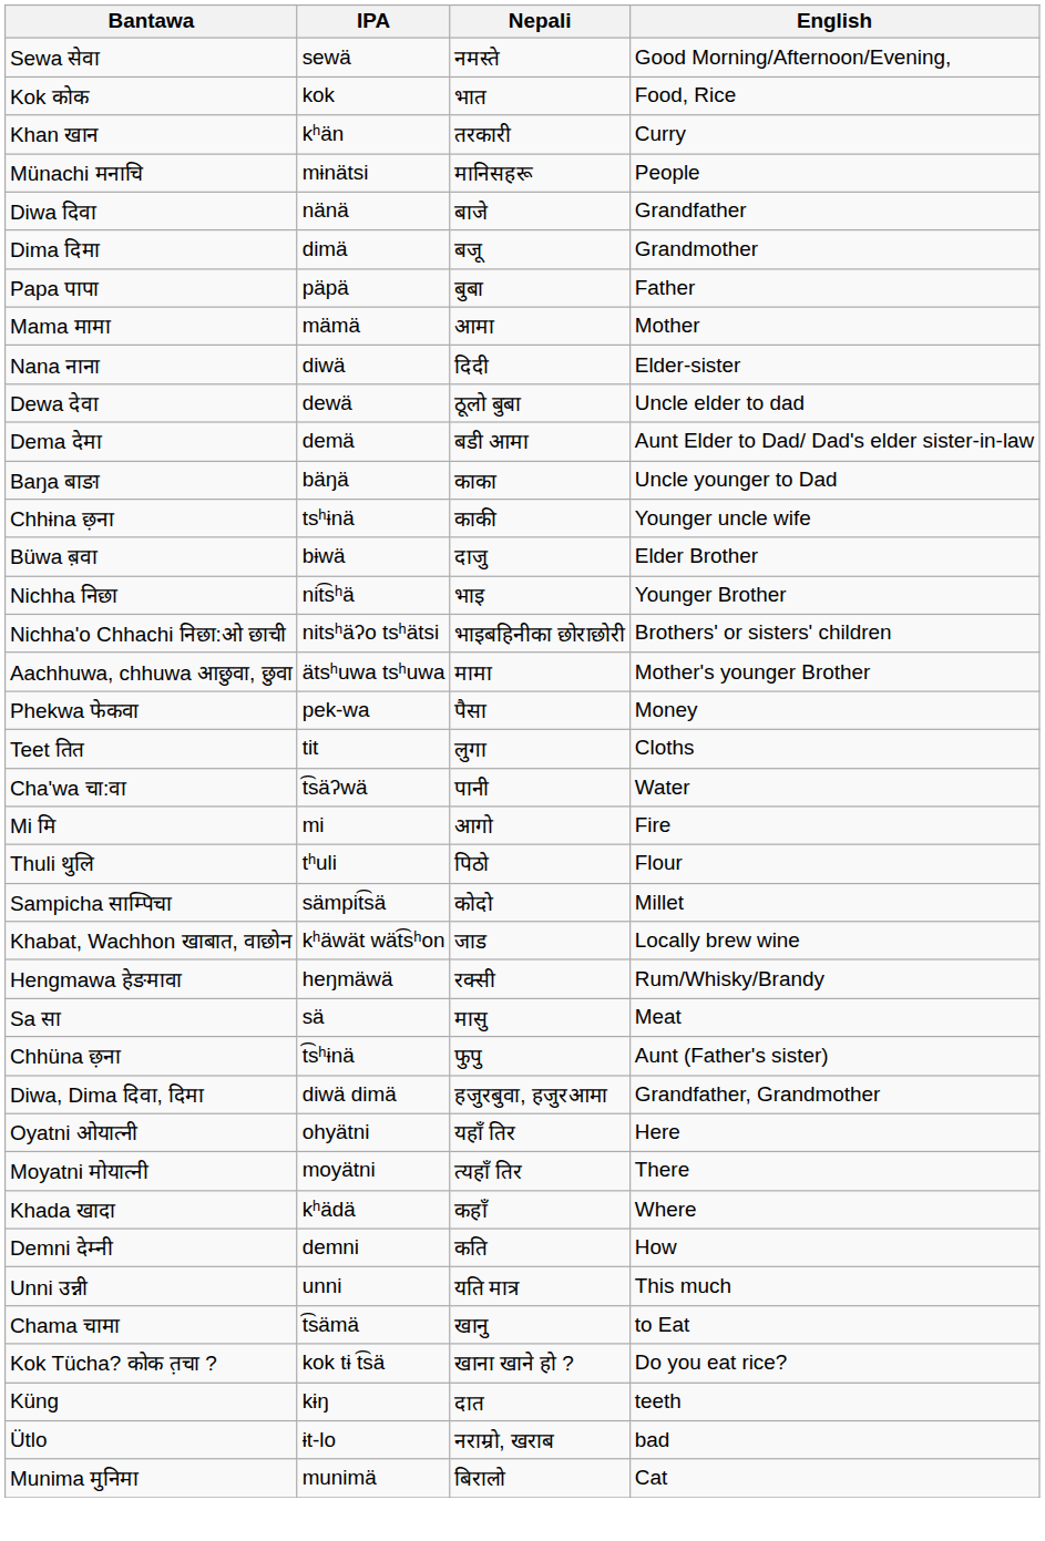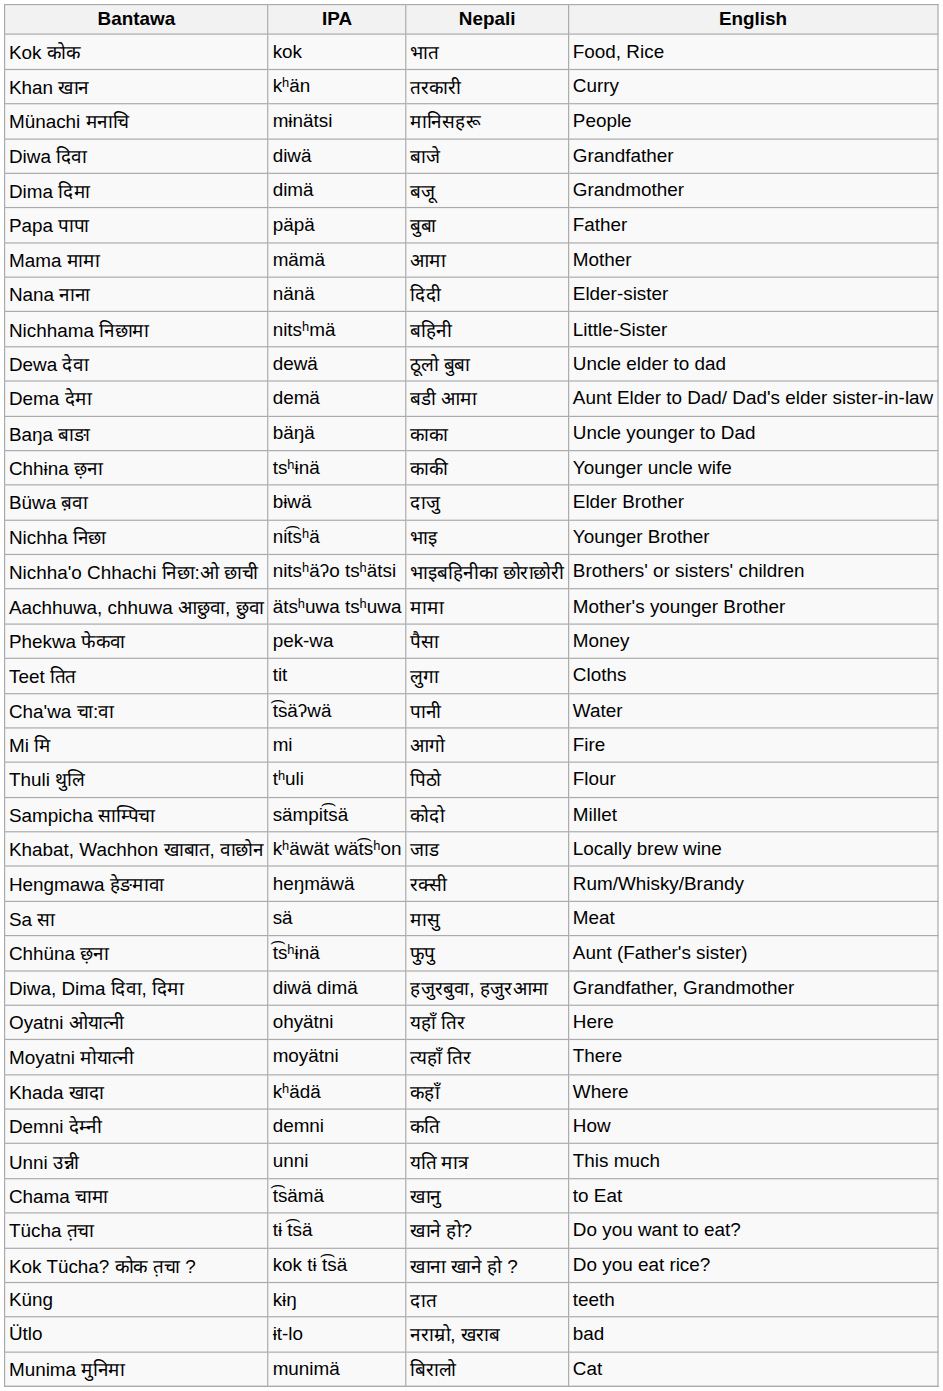- row: Sewa सेवा | sewä | नमस्ते | Good Morning/Afternoon/Evening,
Diwa दिवा | IPA: nänä -> diwä
Nana नाना | IPA: diwä -> nänä
+ row: Nichhama निछामा | nitsʰmä | बहिनी | Little-Sister
+ row: Tücha त़चा | tɨ t͡sä | खाने हो? | Do you want to eat?
